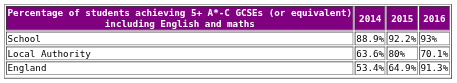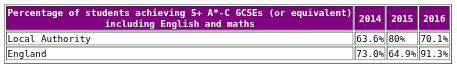- row: School | 88.9% | 92.2% | 93%
England | 2014: 53.4% -> 73.0%
